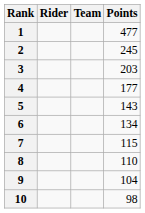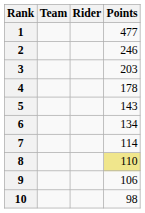columns swapped: Rider <-> Team
2 | Points: 245 -> 246
4 | Points: 177 -> 178
7 | Points: 115 -> 114
8 | Points: no background -> khaki background
9 | Points: 104 -> 106
